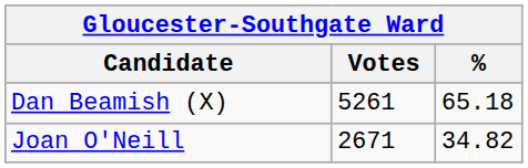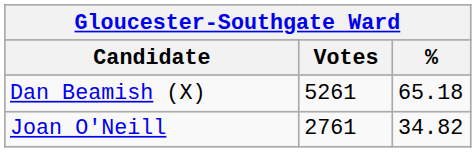Joan O'Neill | Votes: 2671 -> 2761
